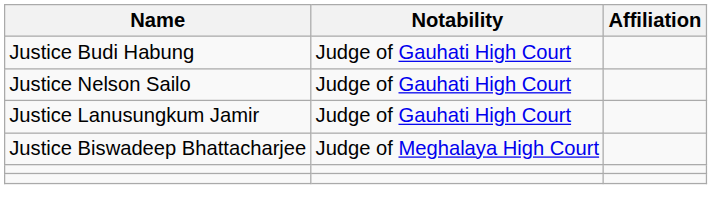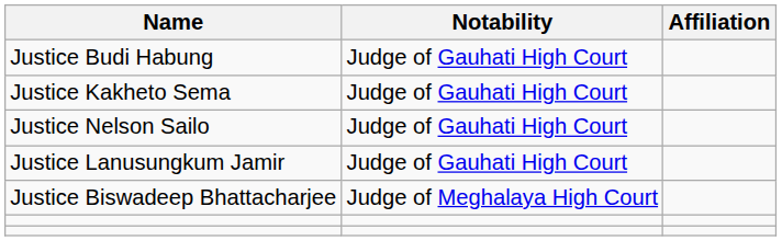+ row: Justice Kakheto Sema | Judge of Gauhati High Court
